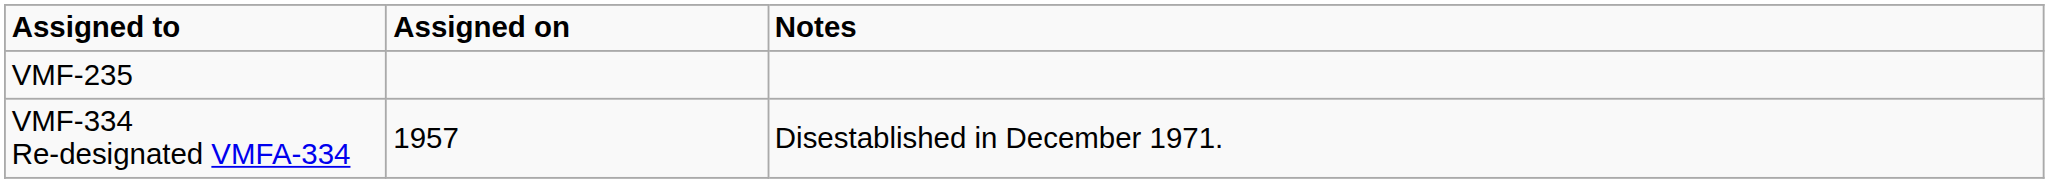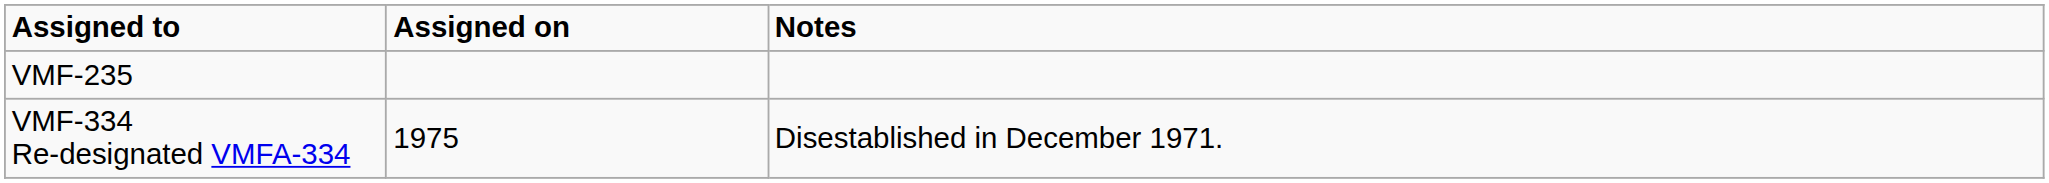VMF-334 Re-designated VMFA-334 | Assigned on: 1957 -> 1975
